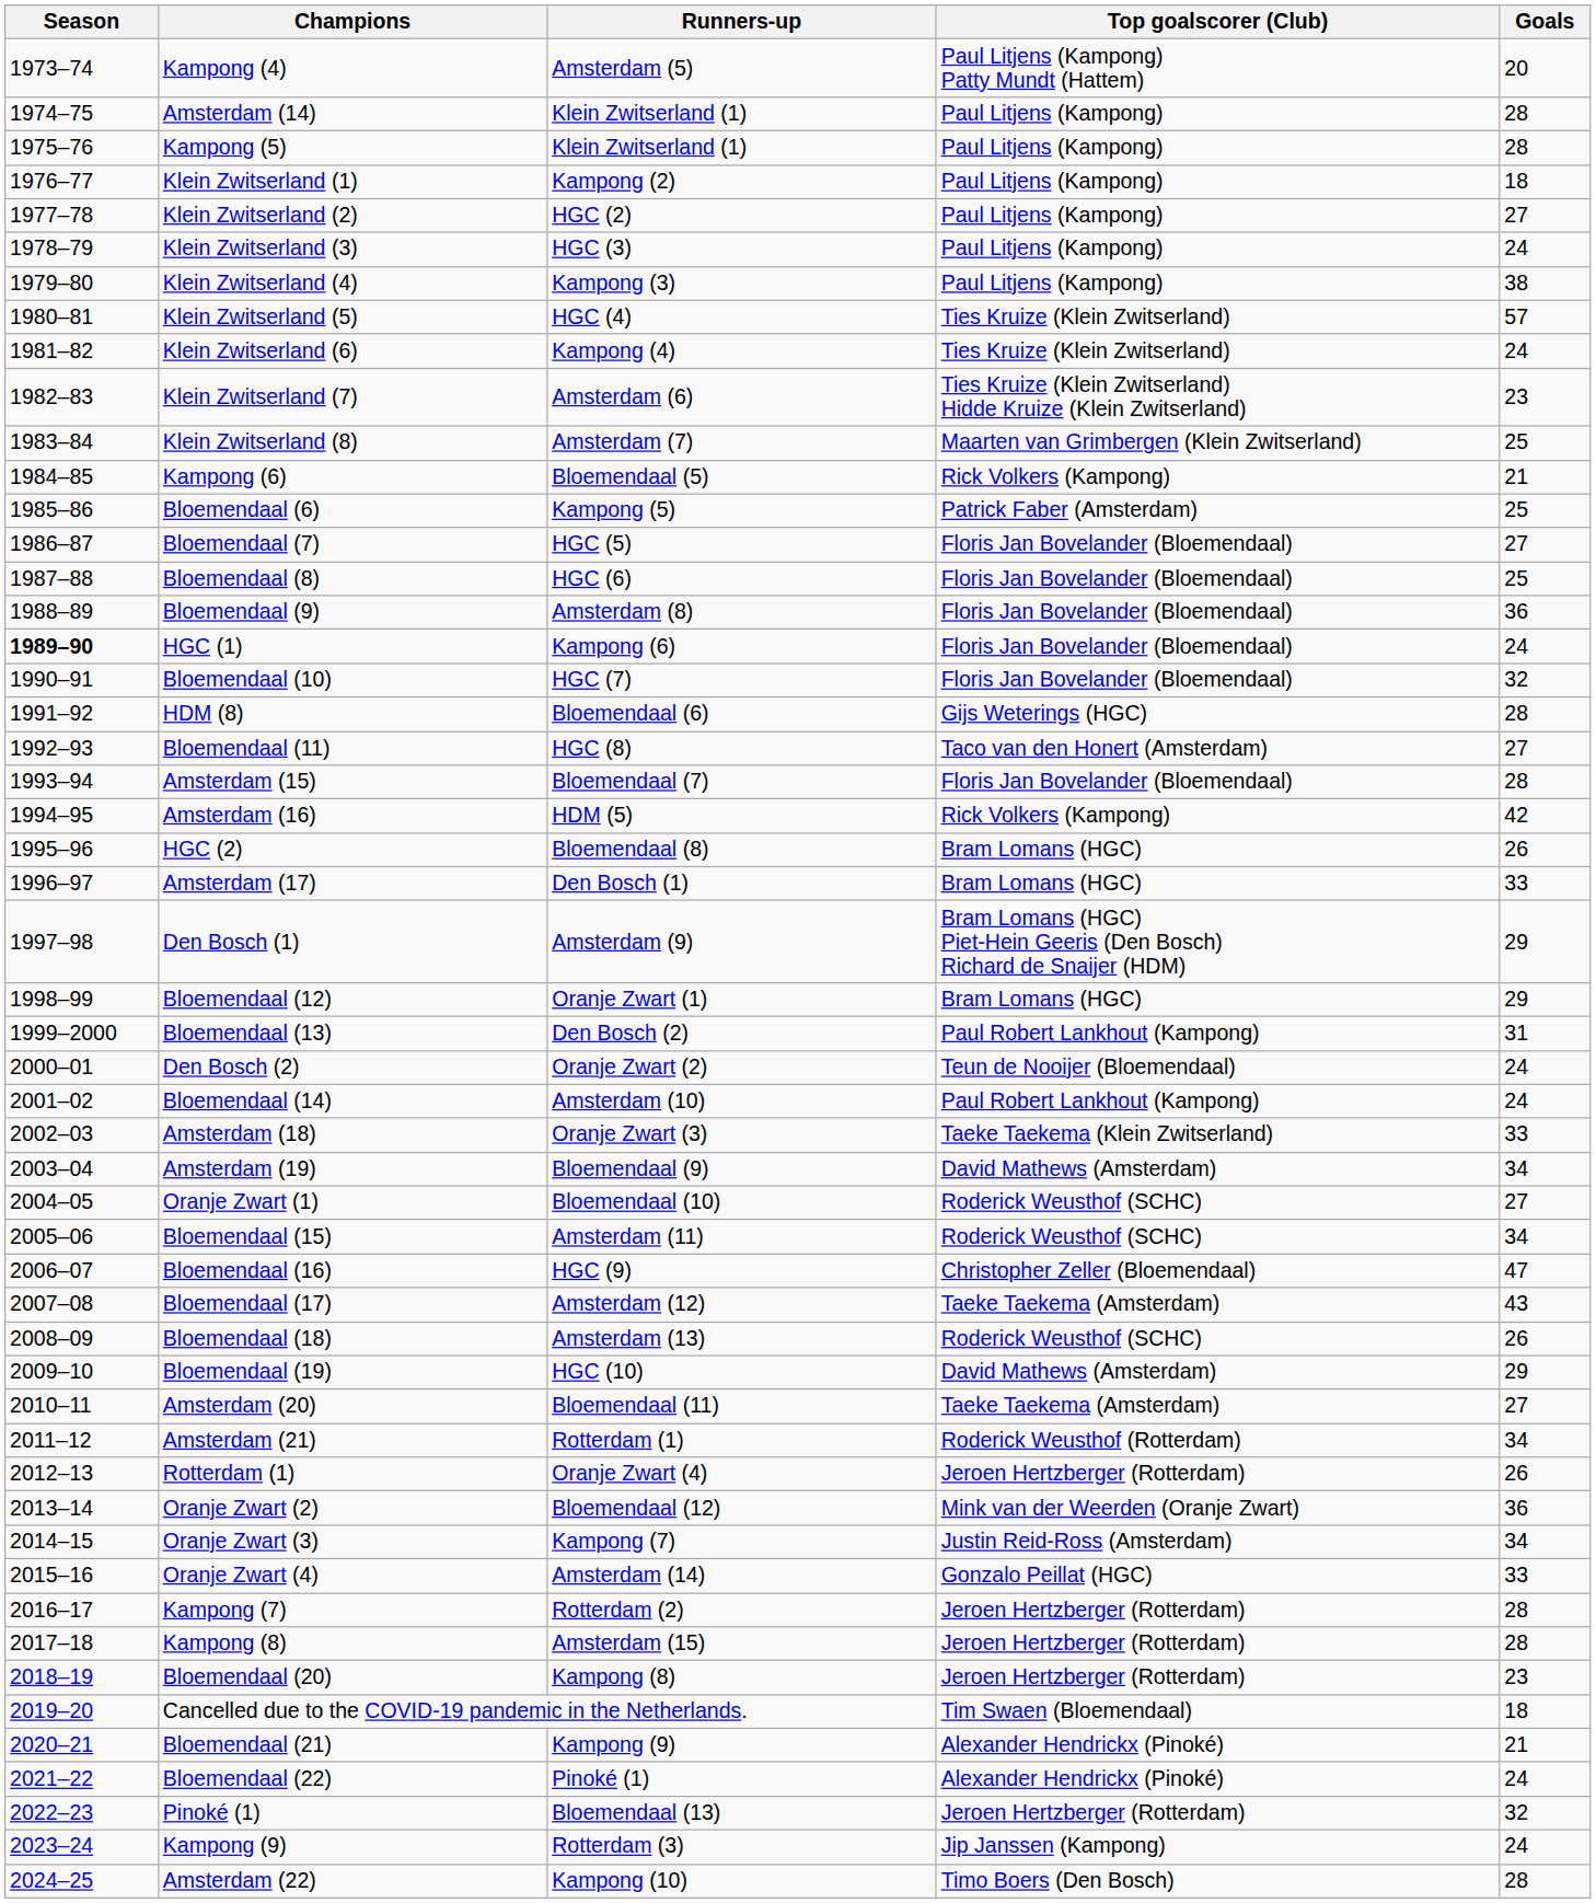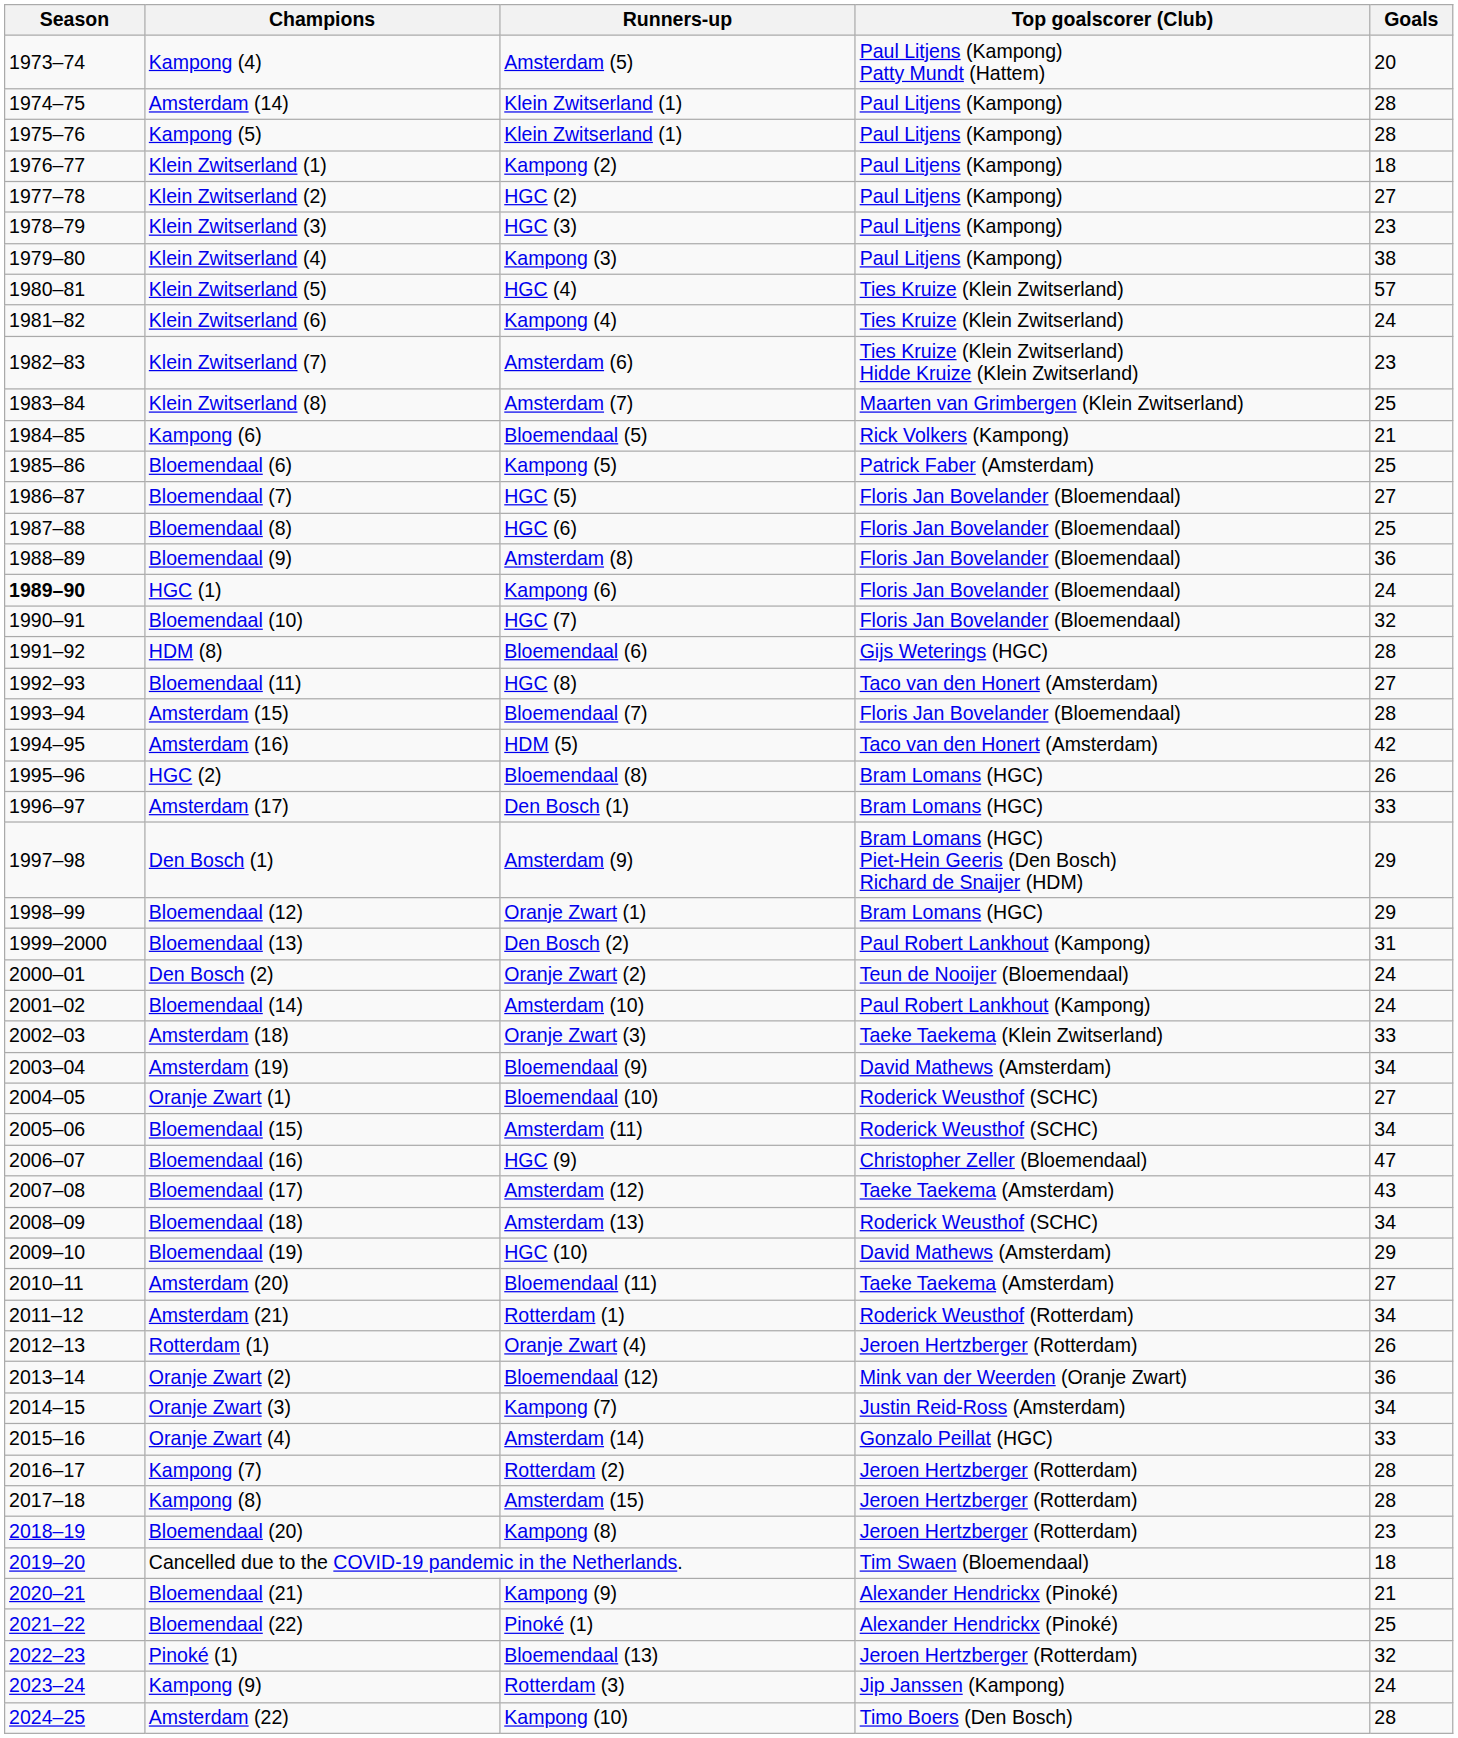Klein Zwitserland (3) | Goals: 24 -> 23
Amsterdam (16) | Top goalscorer (Club): Rick Volkers (Kampong) -> Taco van den Honert (Amsterdam)
Bloemendaal (18) | Goals: 26 -> 34
Bloemendaal (22) | Goals: 24 -> 25
